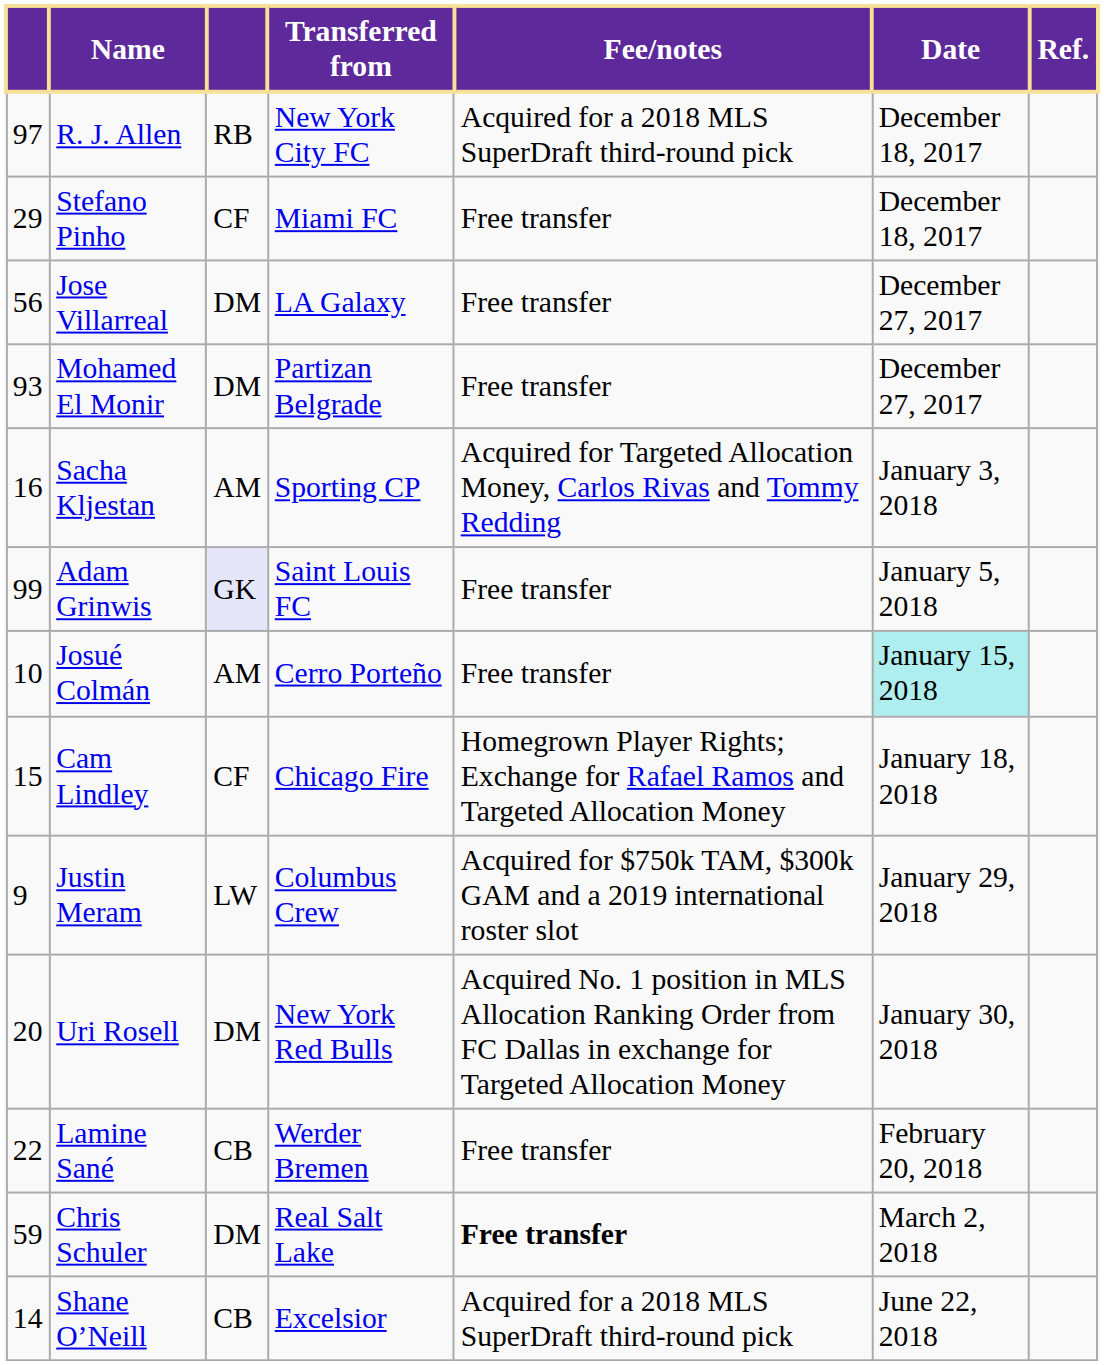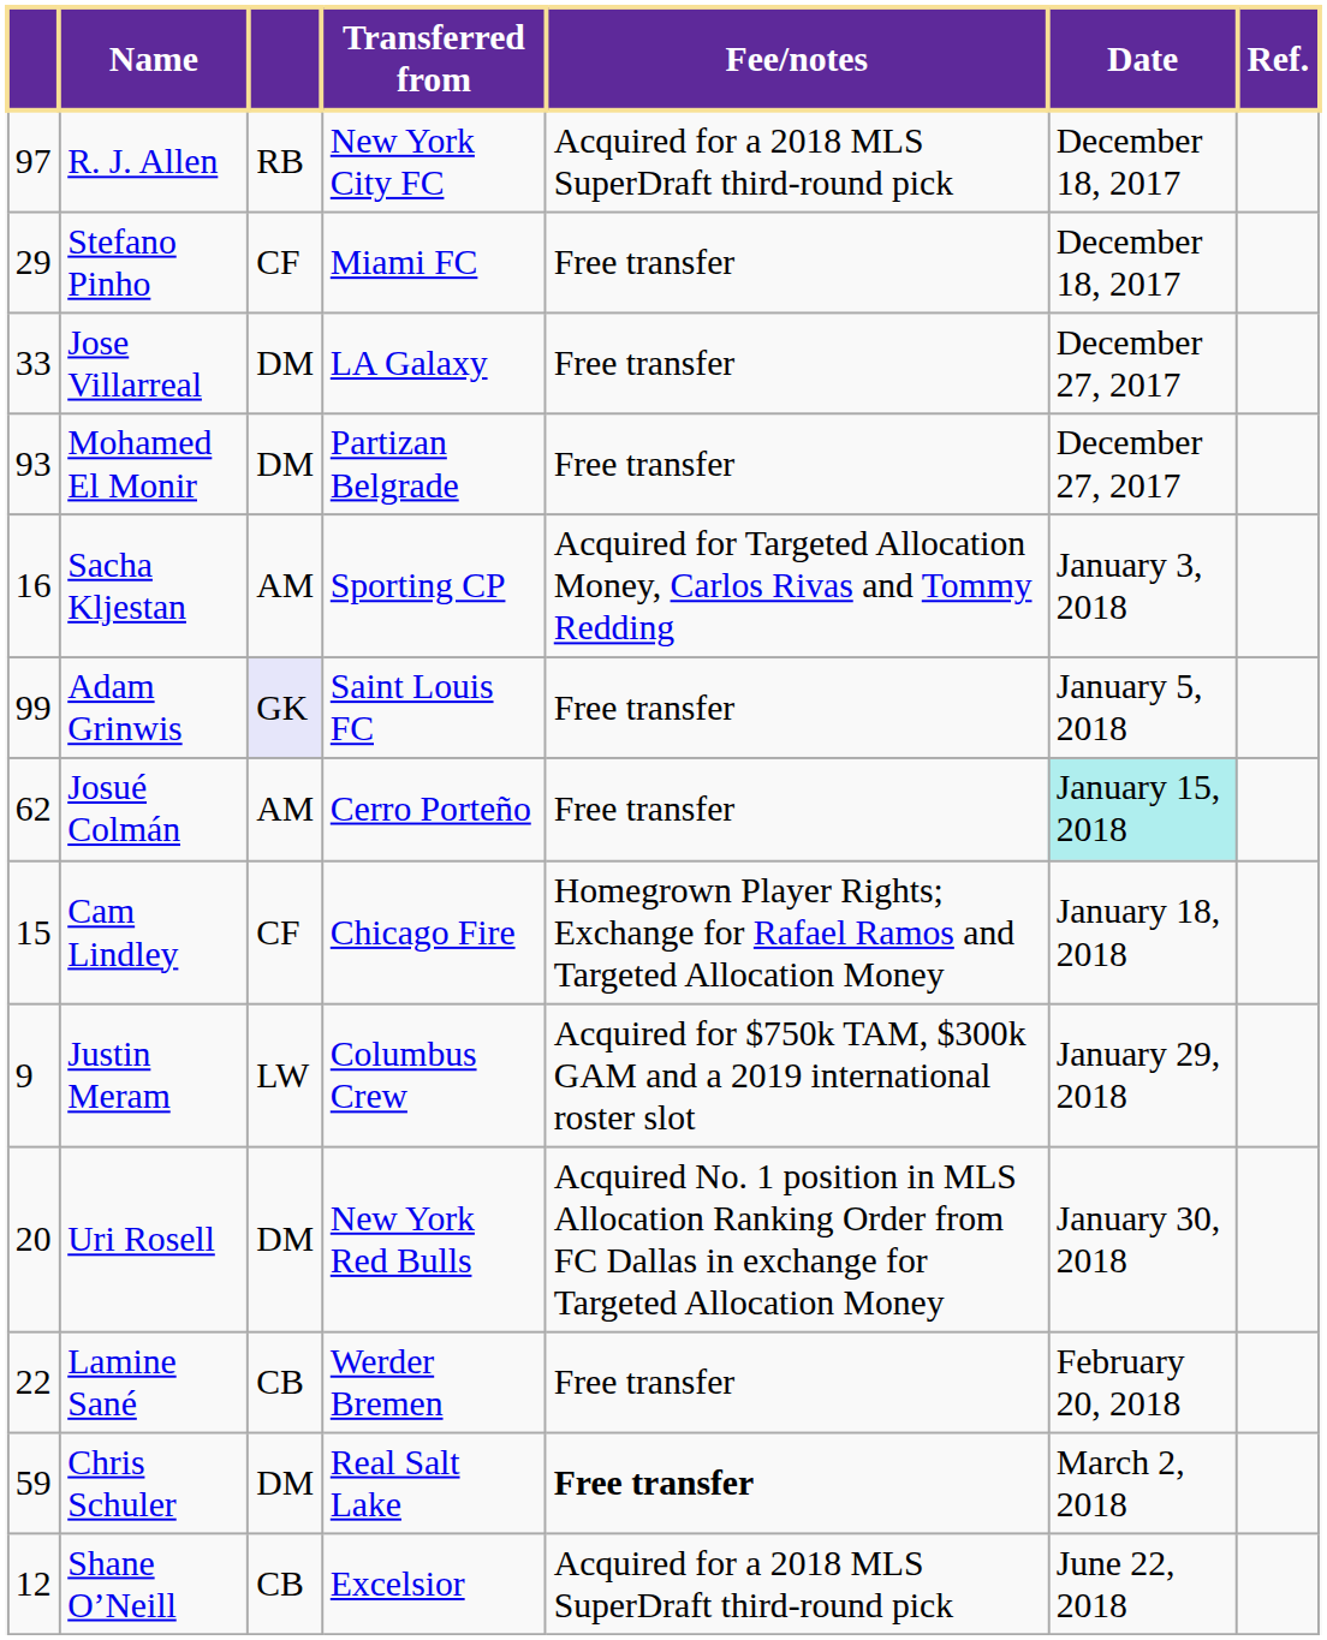Jose Villarreal | column 1: 56 -> 33
Josué Colmán | column 1: 10 -> 62
Shane O’Neill | column 1: 14 -> 12
